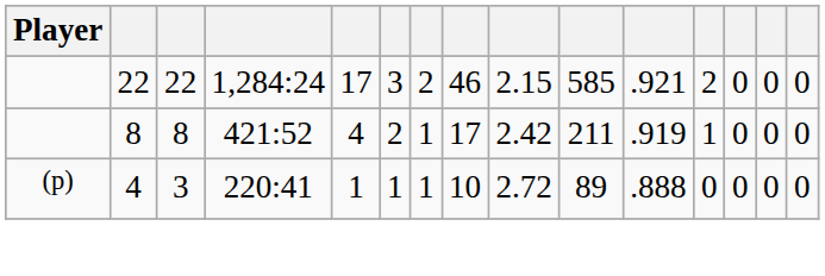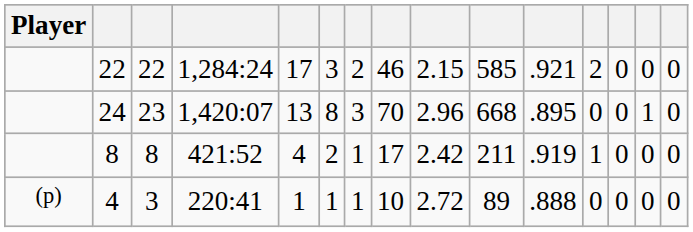+ row: 24 | 23 | 1,420:07 | 13 | 8 | 3 | 70 | 2.96 | 668 | .895 | 0 | 0 | 1 | 0
